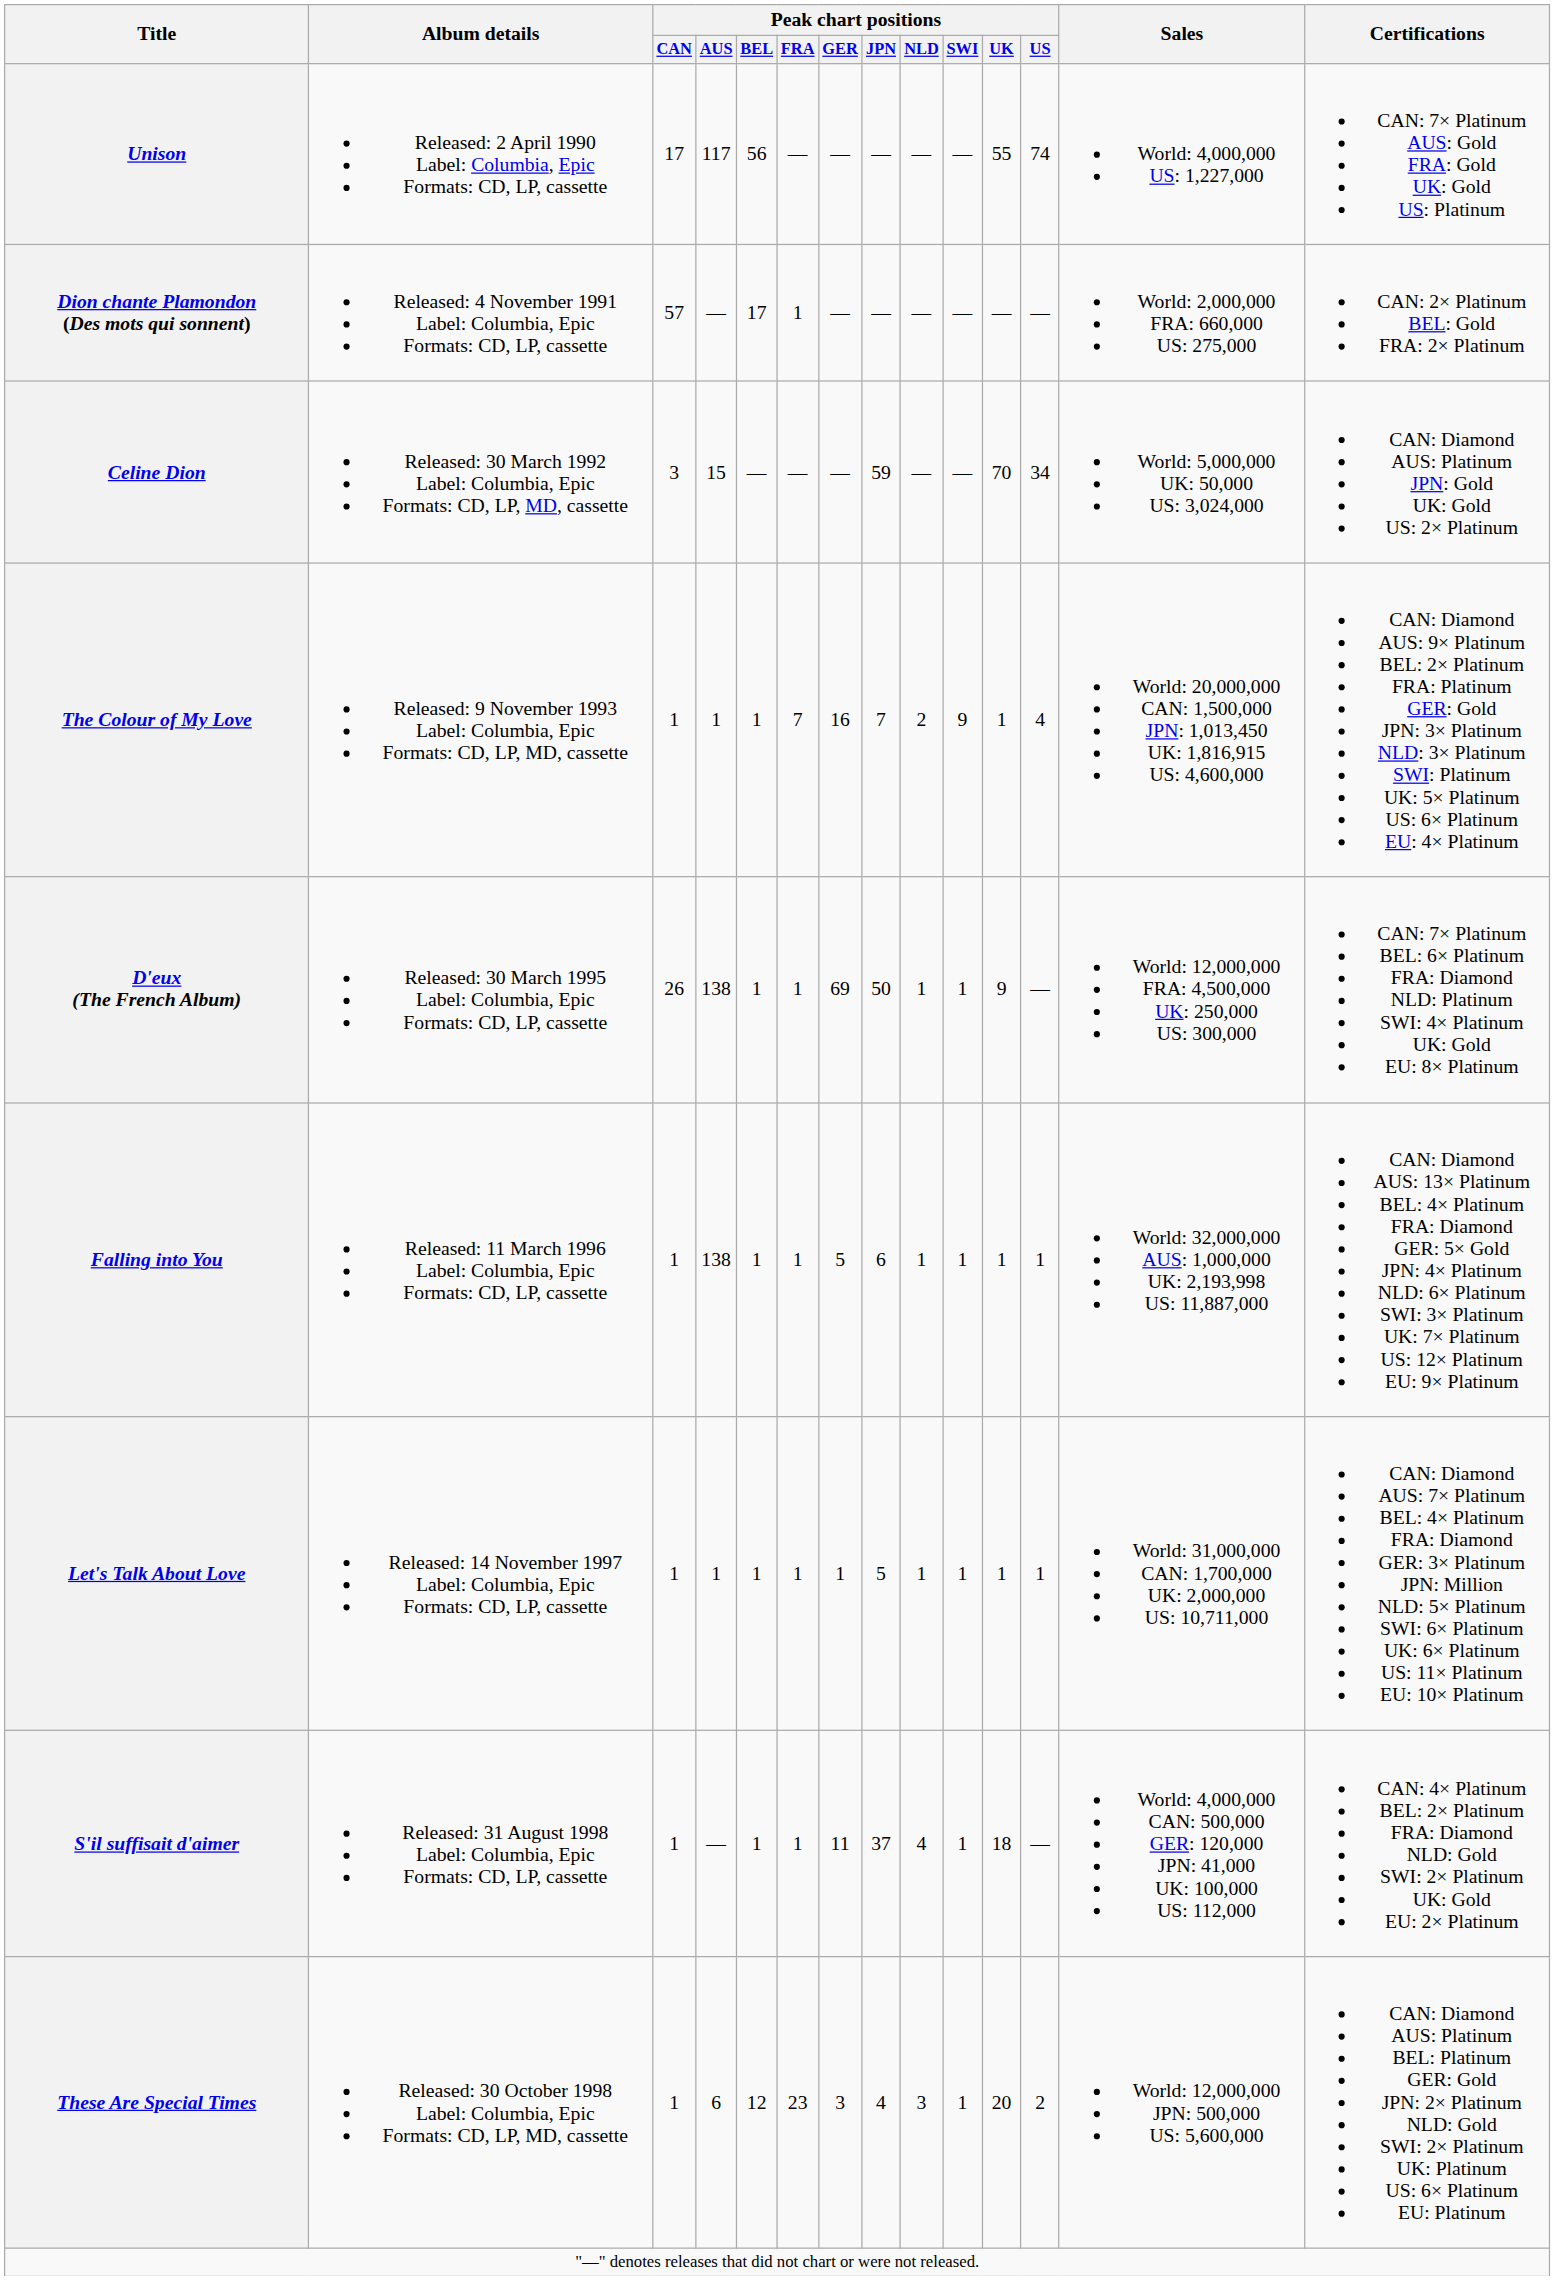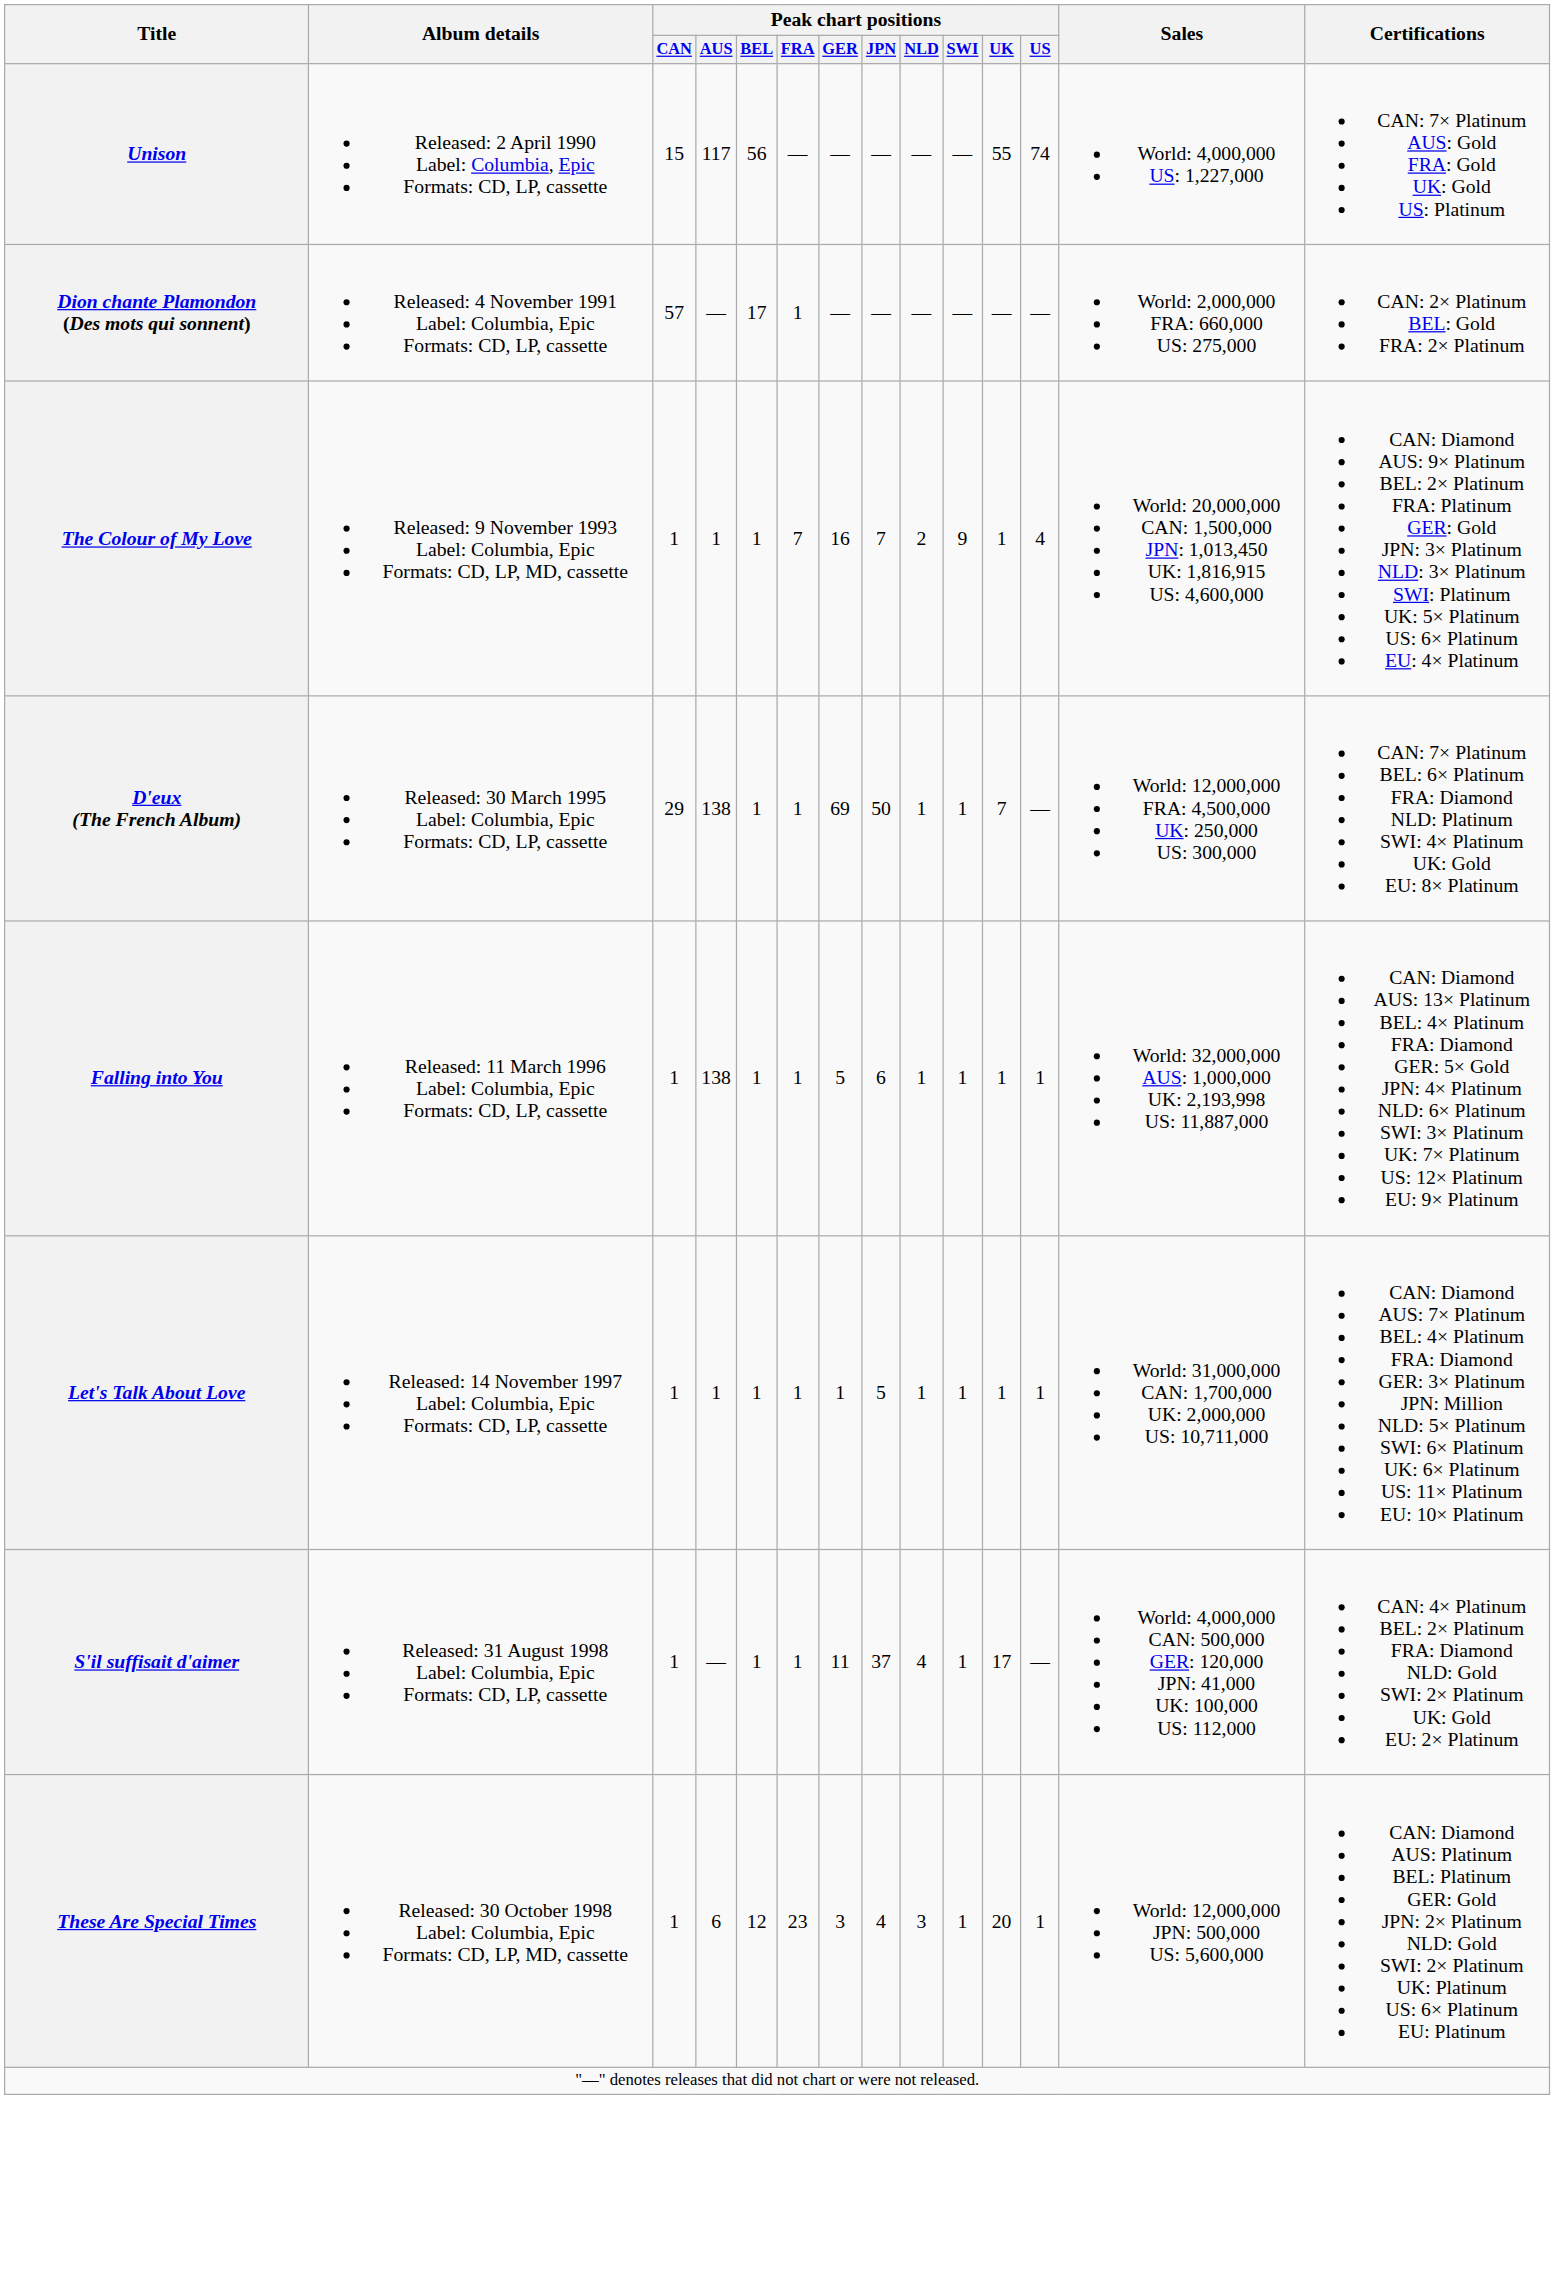Unison | Peak chart positions / CAN: 17 -> 15
- row: Celine Dion | Released: 30 March 1992 Label: Columbia, Epic Formats: CD, LP, MD, cassette | 3 | 15 | — | — | — | 59 | — | — | 70 | 34 | World: 5,000,000 UK: 50,000 US: 3,024,000 | CAN: Diamond AUS: Platinum JPN: Gold UK: Gold US: 2× Platinum
D'eux (The French Album) | Peak chart positions / CAN: 26 -> 29
D'eux (The French Album) | Peak chart positions / UK: 9 -> 7
S'il suffisait d'aimer | Peak chart positions / UK: 18 -> 17
These Are Special Times | Peak chart positions / US: 2 -> 1
